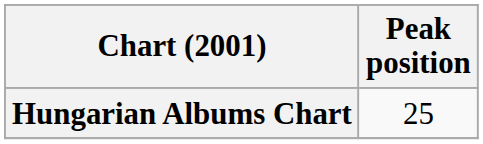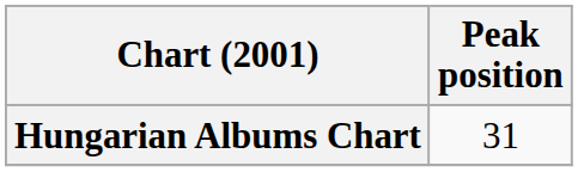Hungarian Albums Chart | Peak position: 25 -> 31
